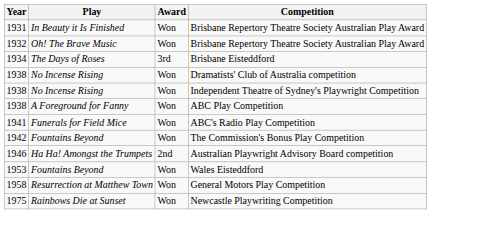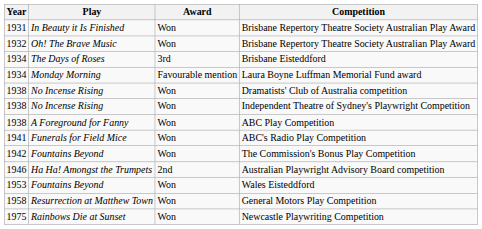+ row: 1934 | Monday Morning | Favourable mention | Laura Boyne Luffman Memorial Fund award
